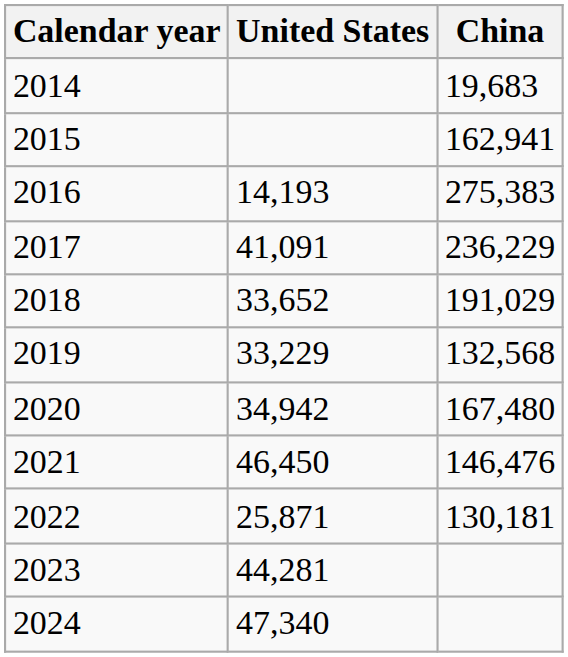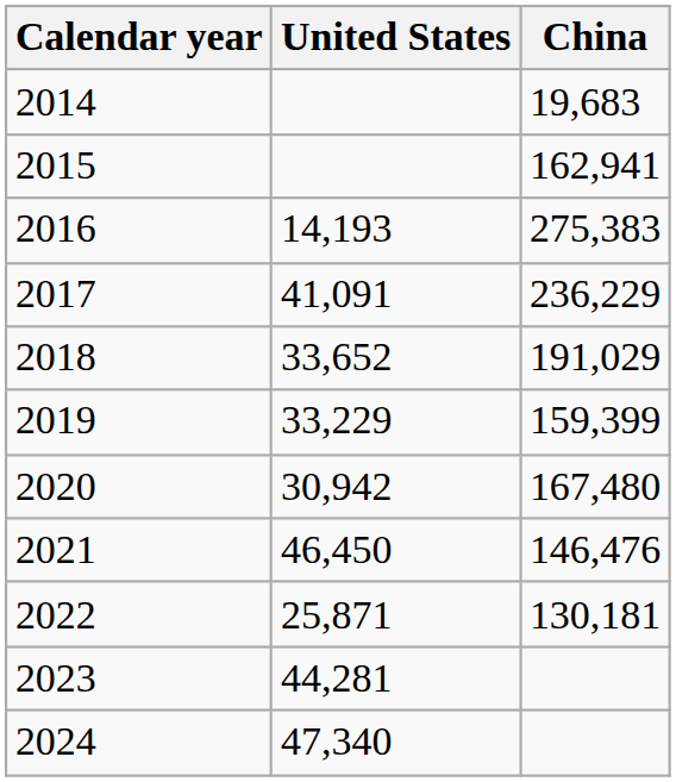2019 | China: 132,568 -> 159,399
2020 | United States: 34,942 -> 30,942
